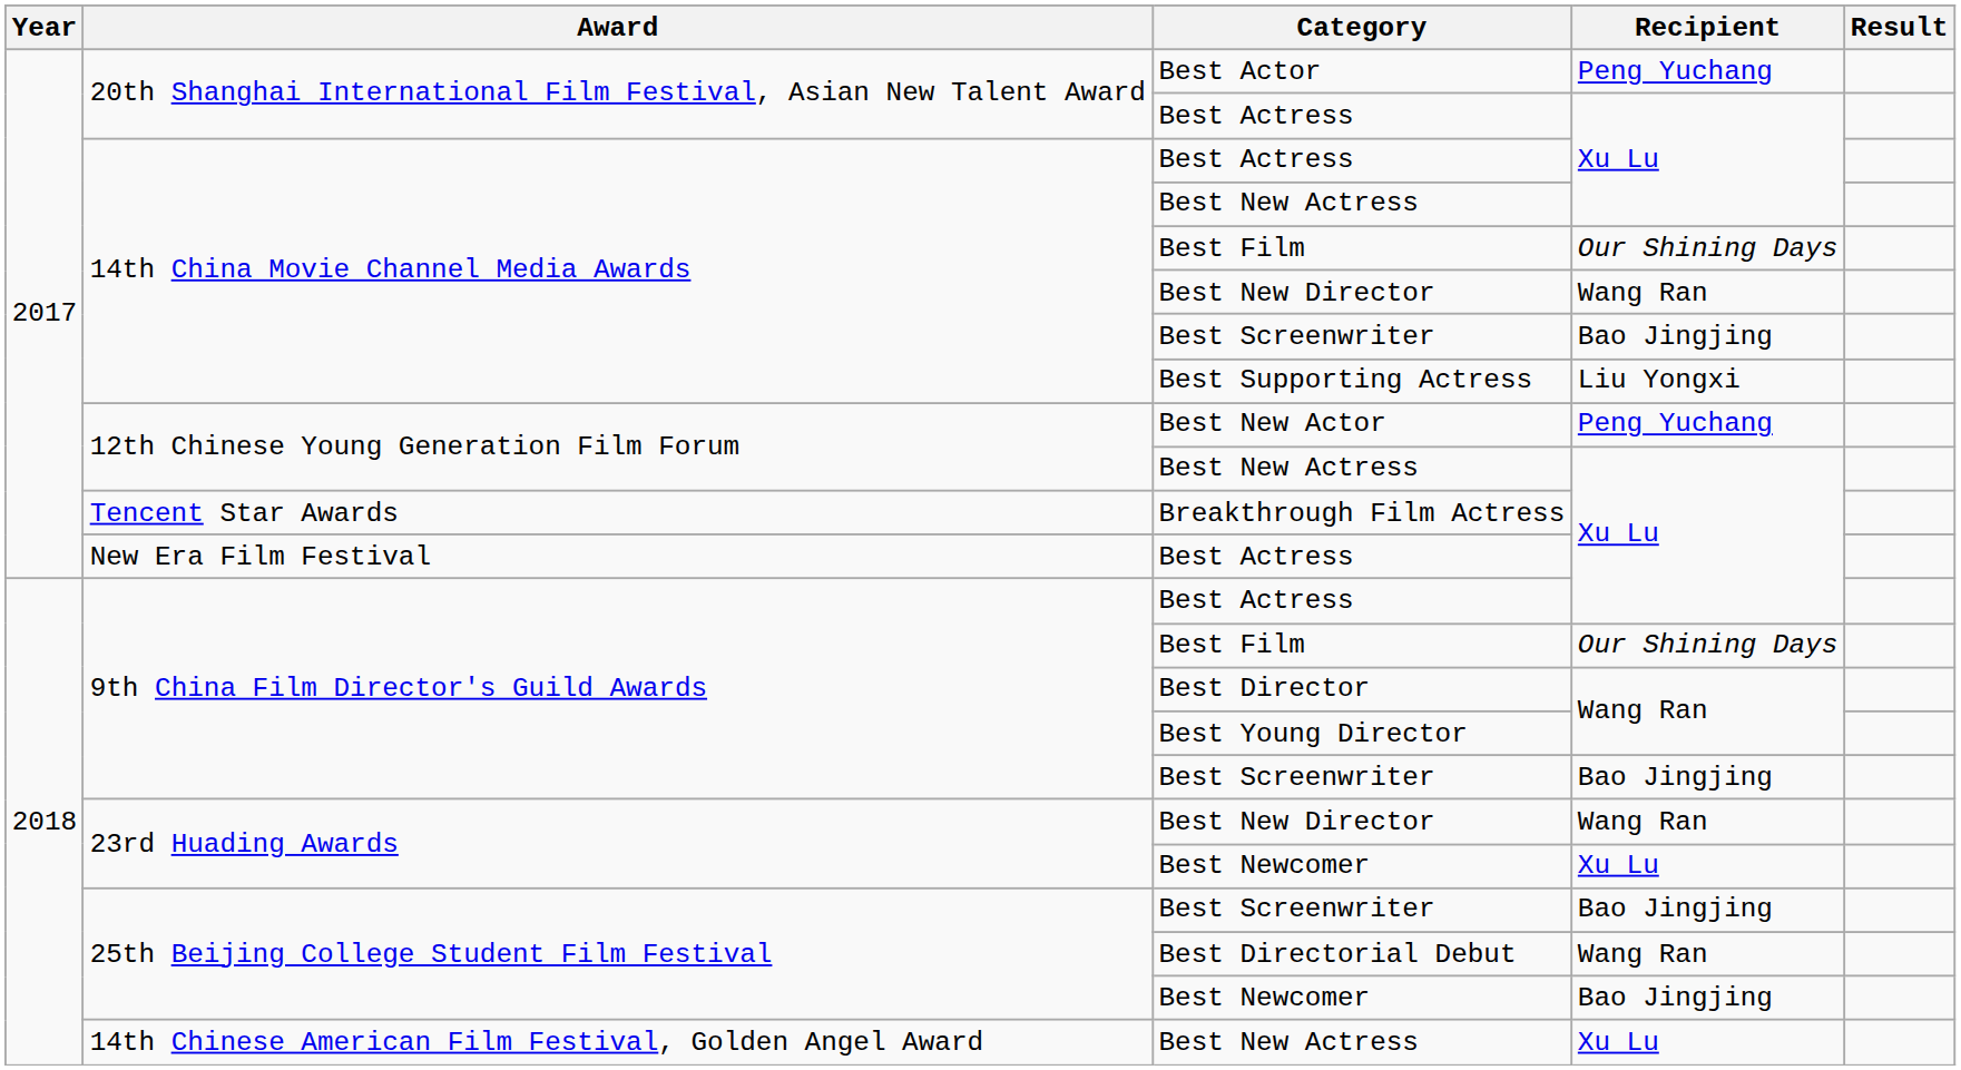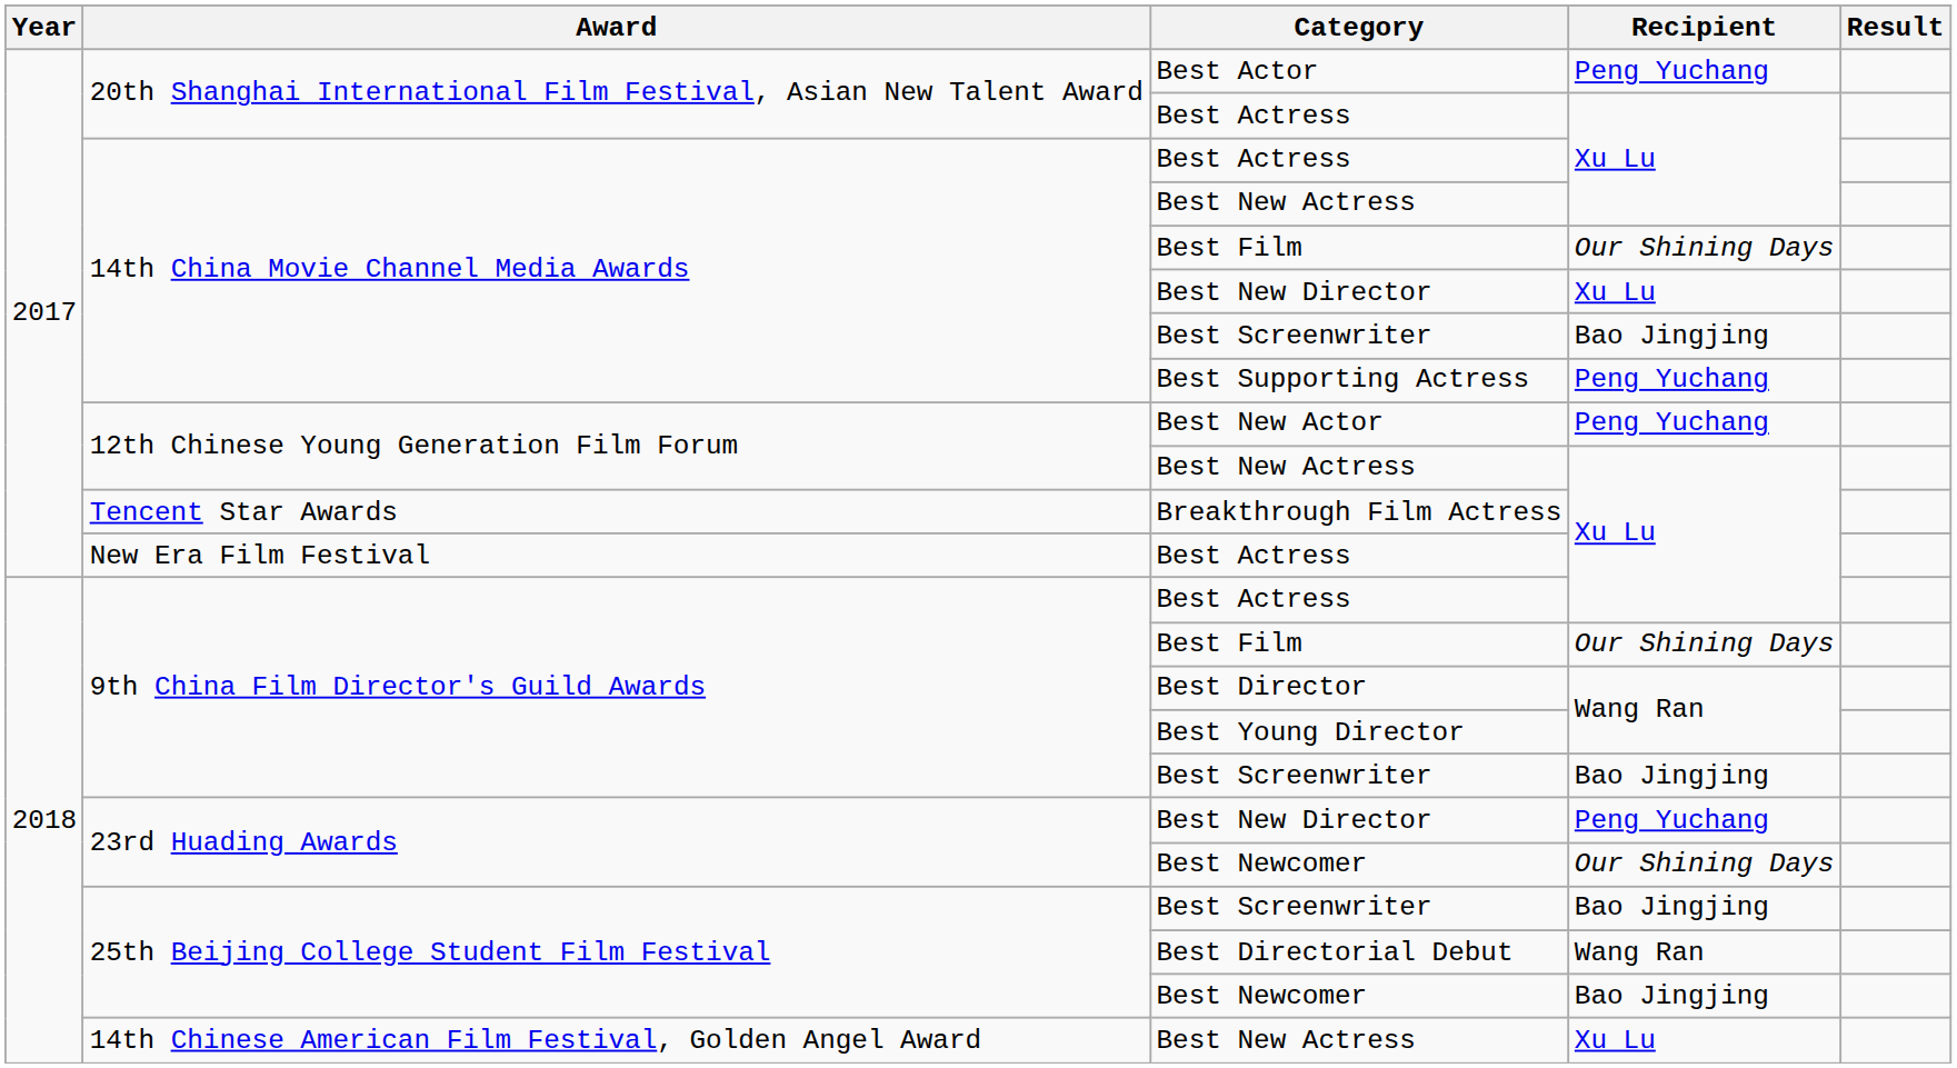14th China Movie Channel Media Awards / Best New Director | Recipient: Wang Ran -> Xu Lu
Best Supporting Actress | Recipient: Liu Yongxi -> Peng Yuchang
23rd Huading Awards / Best New Director | Recipient: Wang Ran -> Peng Yuchang
23rd Huading Awards / Best Newcomer | Recipient: Xu Lu -> Our Shining Days
